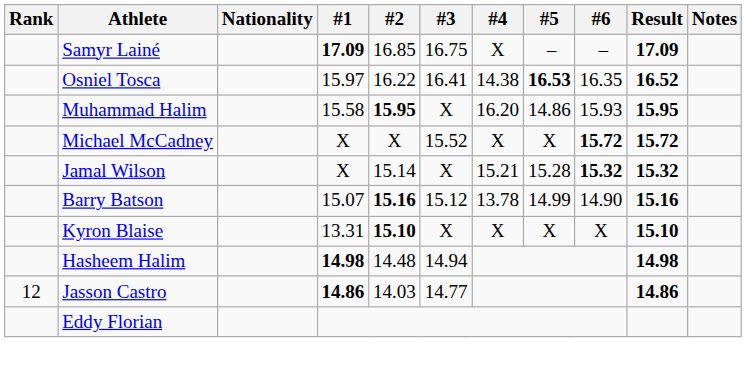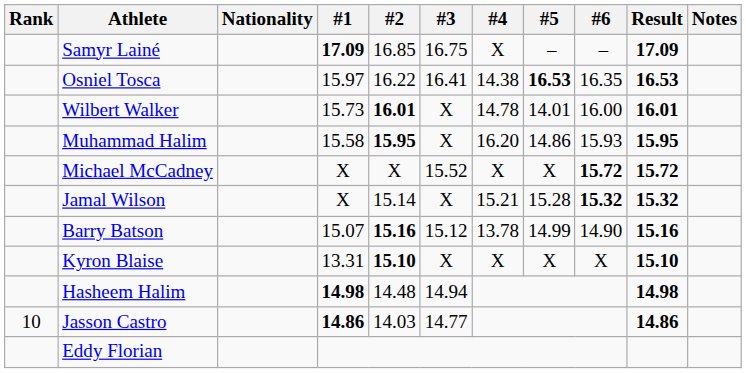Osniel Tosca | Result: 16.52 -> 16.53
+ row: Wilbert Walker | 15.73 | 16.01 | X | 14.78 | 14.01 | 16.00 | 16.01
Jasson Castro | Rank: 12 -> 10
